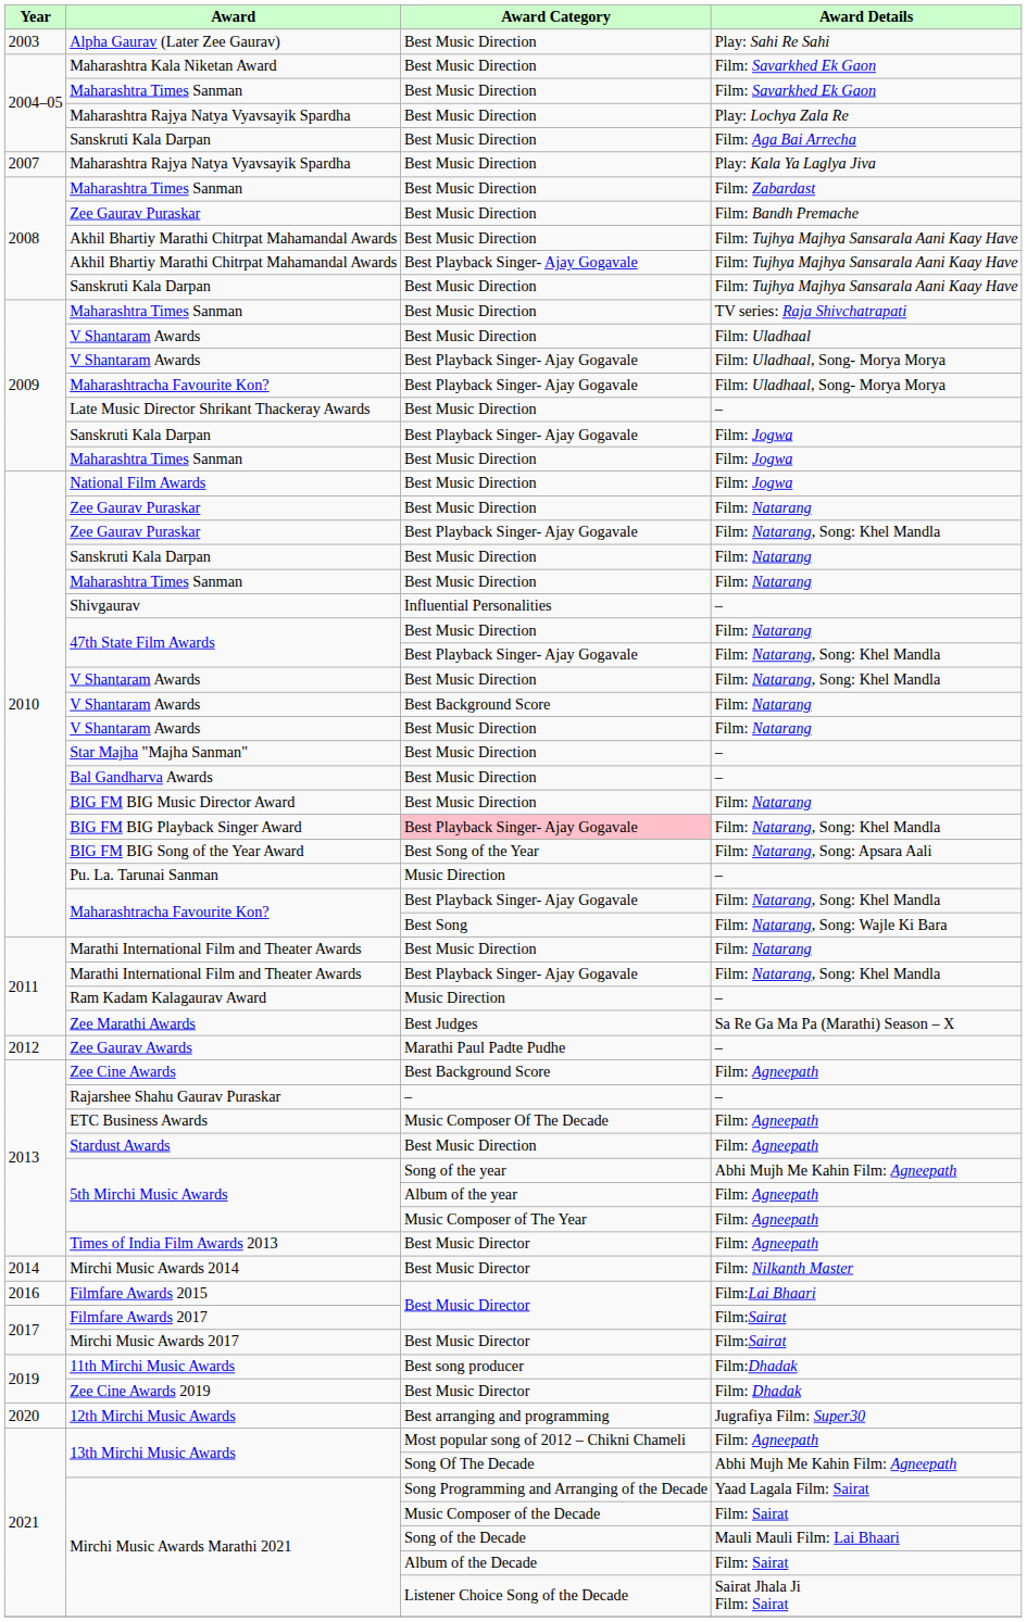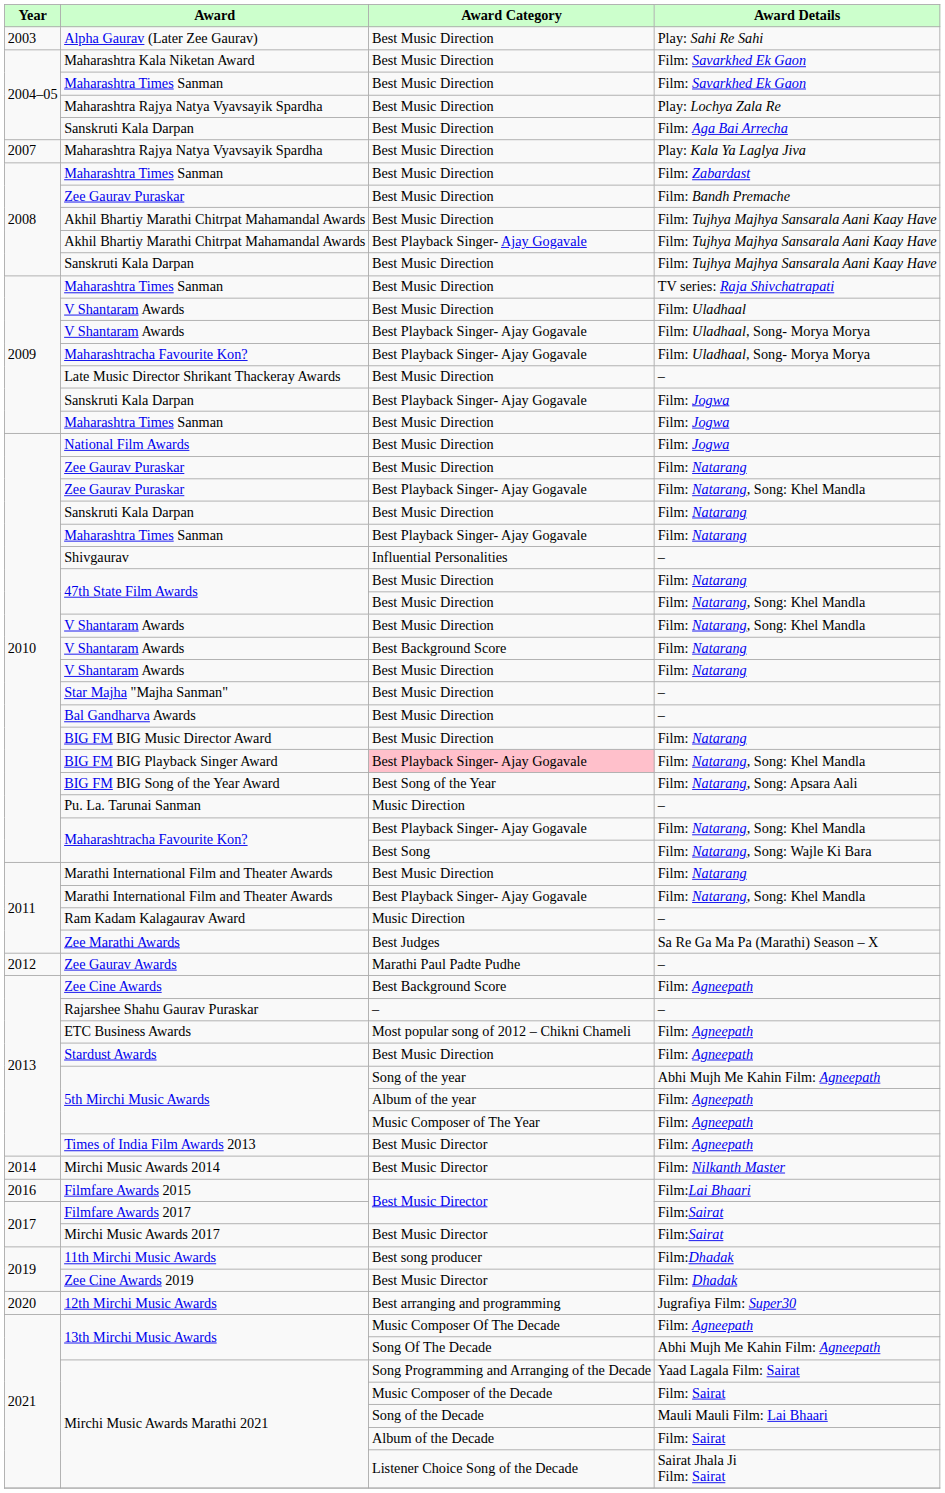Maharashtra Times Sanman / Film: Natarang | Award Category: Best Music Direction -> Best Playback Singer- Ajay Gogavale
47th State Film Awards / Film: Natarang, Song: Khel Mandla | Award Category: Best Playback Singer- Ajay Gogavale -> Best Music Direction
ETC Business Awards | Award Category: Music Composer Of The Decade -> Most popular song of 2012 – Chikni Chameli
13th Mirchi Music Awards / Film: Agneepath | Award Category: Most popular song of 2012 – Chikni Chameli -> Music Composer Of The Decade
